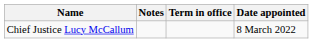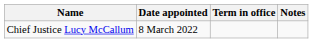columns swapped: Date appointed <-> Notes
